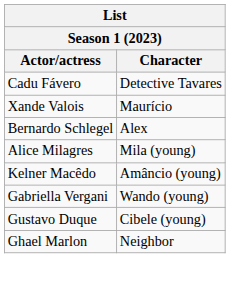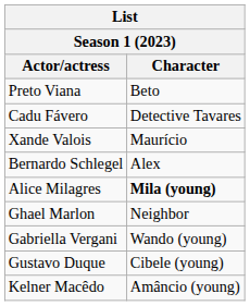+ row: Preto Viana | Beto
Alice Milagres | Character: normal -> bold
rows swapped: Kelner Macêdo <-> Ghael Marlon
